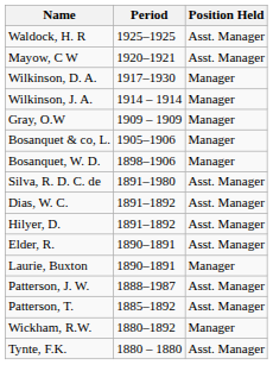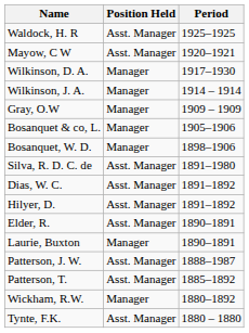columns swapped: Period <-> Position Held
